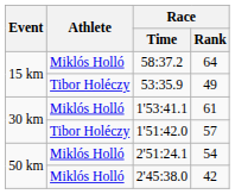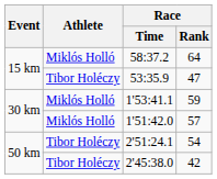53:35.9 | Race / Rank: 49 -> 47
1'53:41.1 | Race / Rank: 61 -> 59
1'51:42.0 | Athlete: Tibor Holéczy -> Miklós Holló
2'51:24.1 | Athlete: Miklós Holló -> Tibor Holéczy
2'45:38.0 | Athlete: Miklós Holló -> Tibor Holéczy
